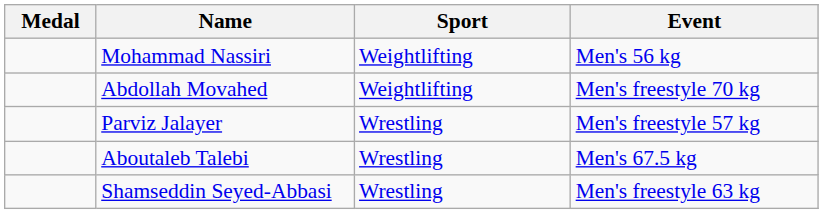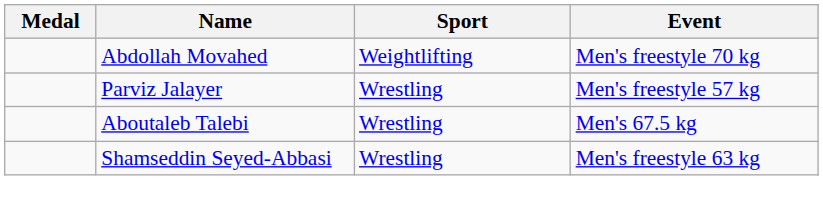- row: Mohammad Nassiri | Weightlifting | Men's 56 kg
